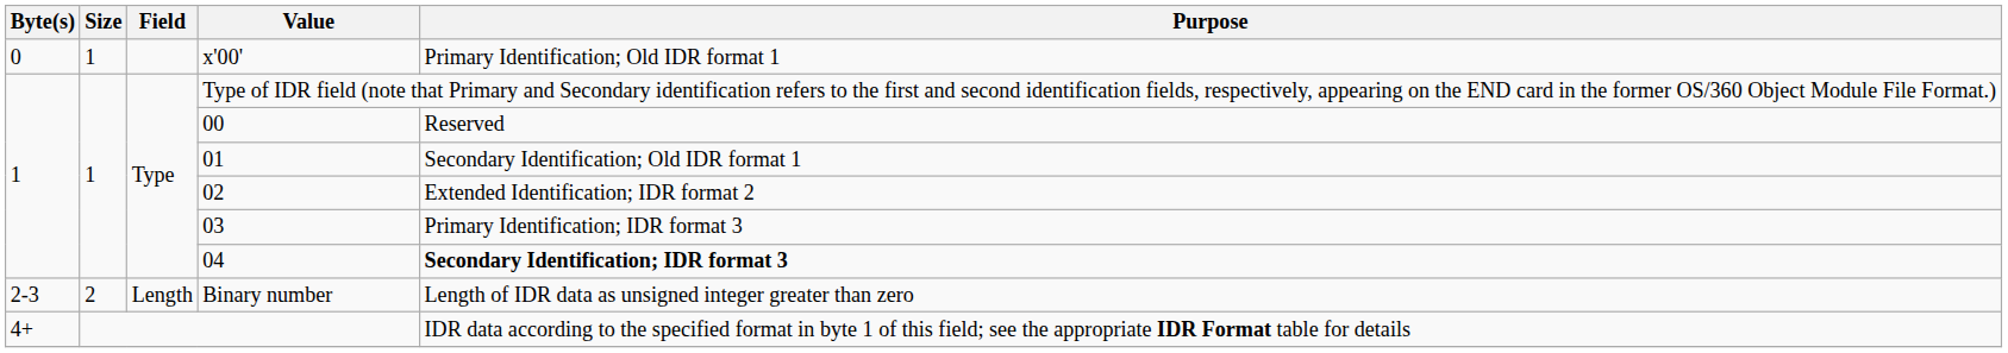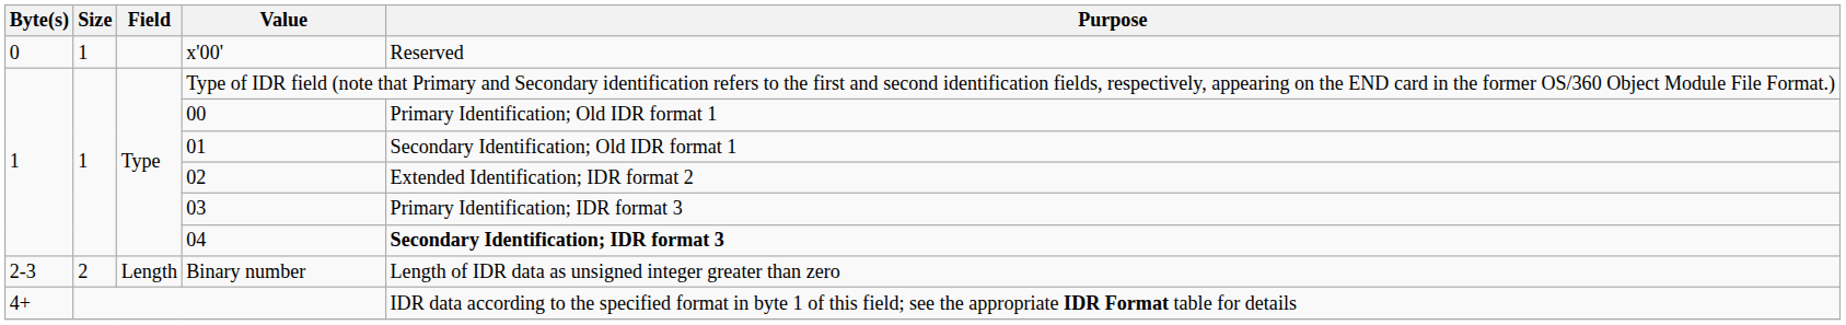x'00' | column 5: Primary Identification; Old IDR format 1 -> Reserved
00 | column 5: Reserved -> Primary Identification; Old IDR format 1
